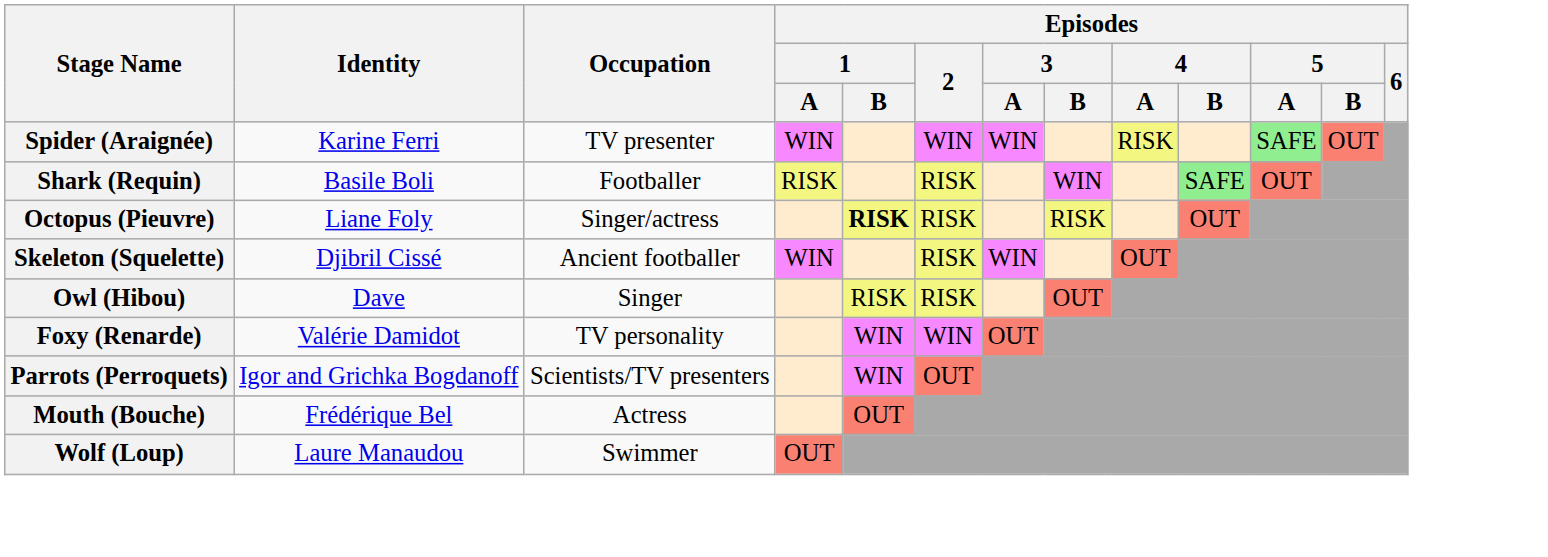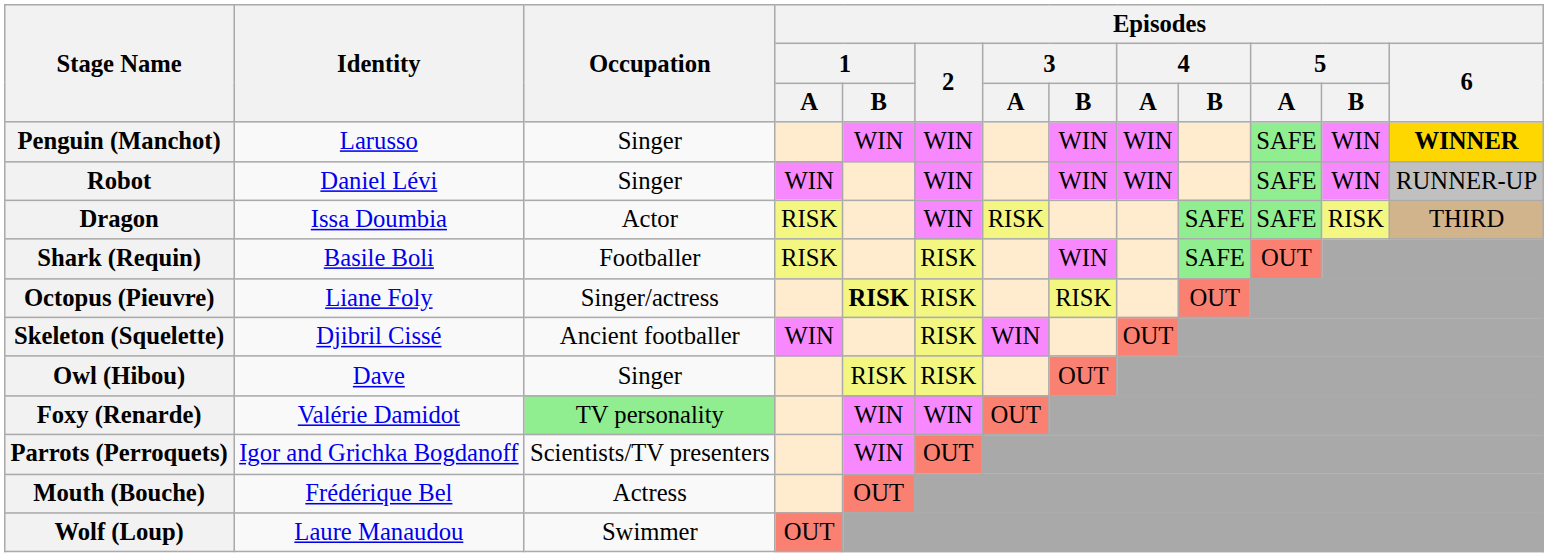+ row: Penguin (Manchot) | Larusso | Singer | WIN | WIN | WIN | WIN | SAFE | WIN | WINNER
+ row: Robot | Daniel Lévi | Singer | WIN | WIN | WIN | WIN | SAFE | WIN | RUNNER-UP
+ row: Dragon | Issa Doumbia | Actor | RISK | WIN | RISK | SAFE | SAFE | RISK | THIRD
- row: Spider (Araignée) | Karine Ferri | TV presenter | WIN | WIN | WIN | RISK | SAFE | OUT
Foxy (Renarde) | Occupation: no background -> lightgreen background
